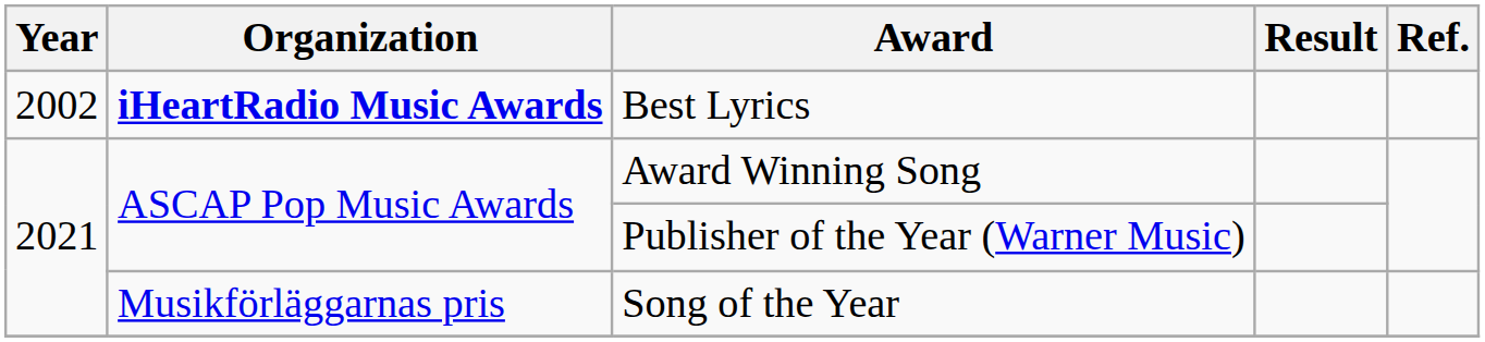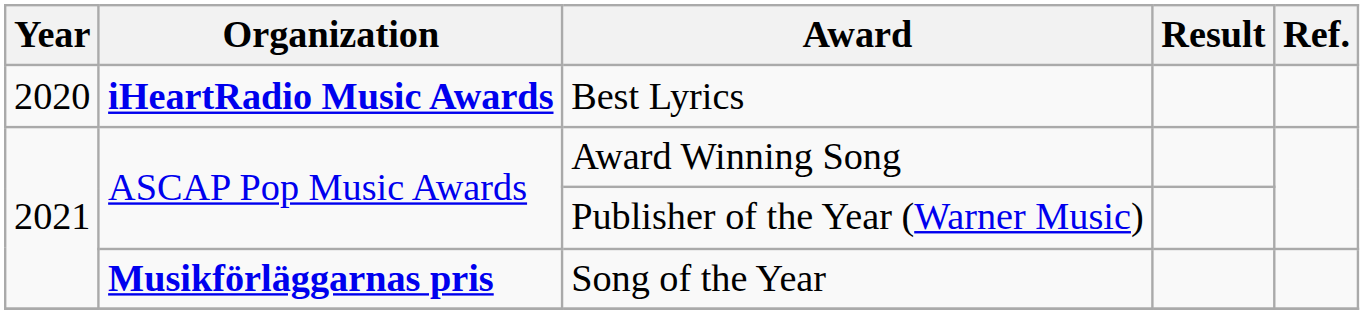Best Lyrics | Year: 2002 -> 2020
Song of the Year | Organization: normal -> bold
